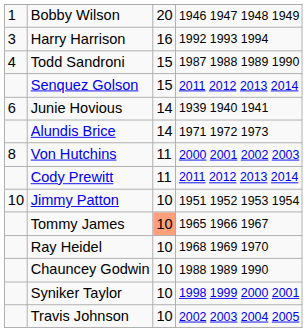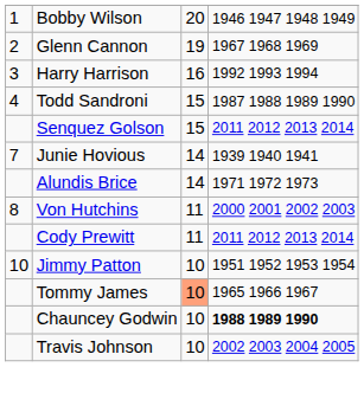+ row: 2 | Glenn Cannon | 19 | 1967 1968 1969
Junie Hovious | column 1: 6 -> 7
- row: Ray Heidel | 10 | 1968 1969 1970
Chauncey Godwin | column 4: normal -> bold
- row: Syniker Taylor | 10 | 1998 1999 2000 2001
